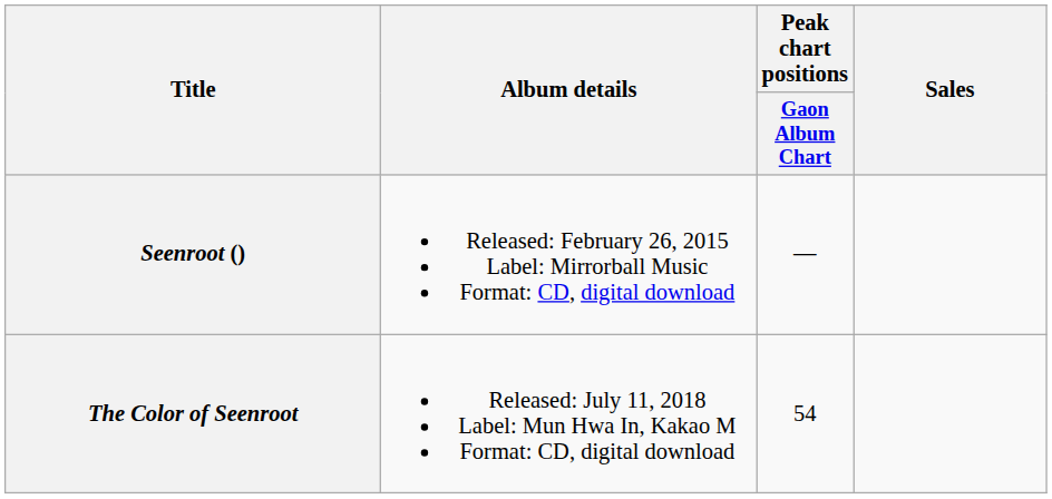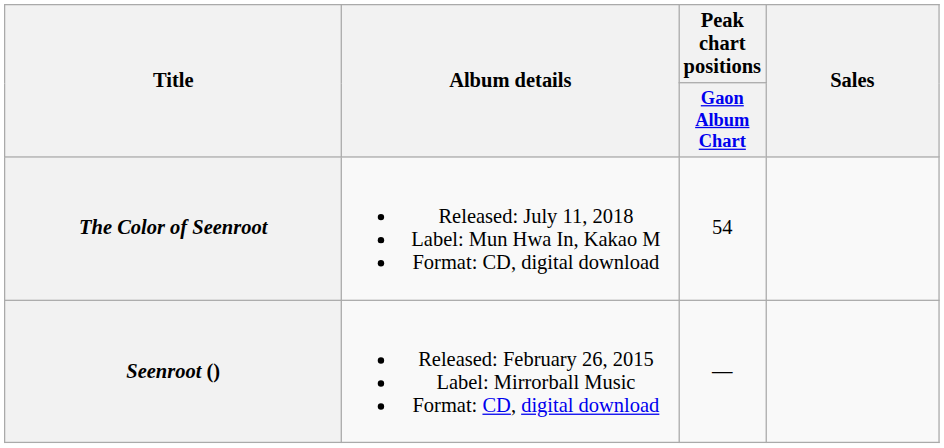rows swapped: Seenroot () <-> The Color of Seenroot
